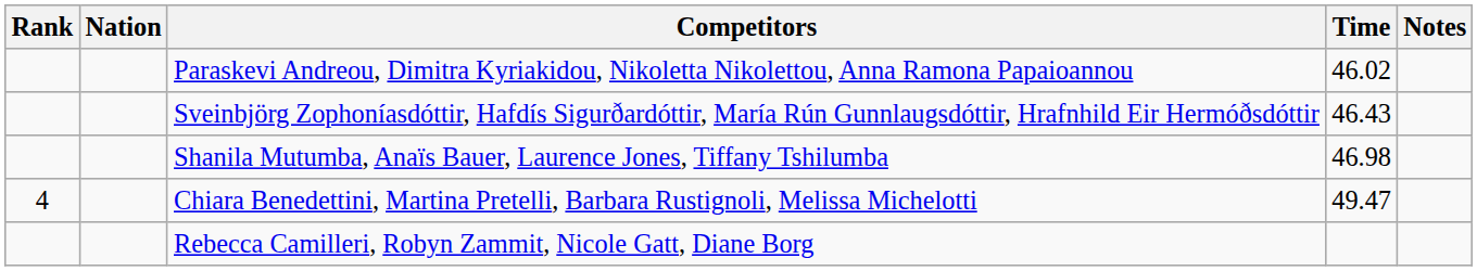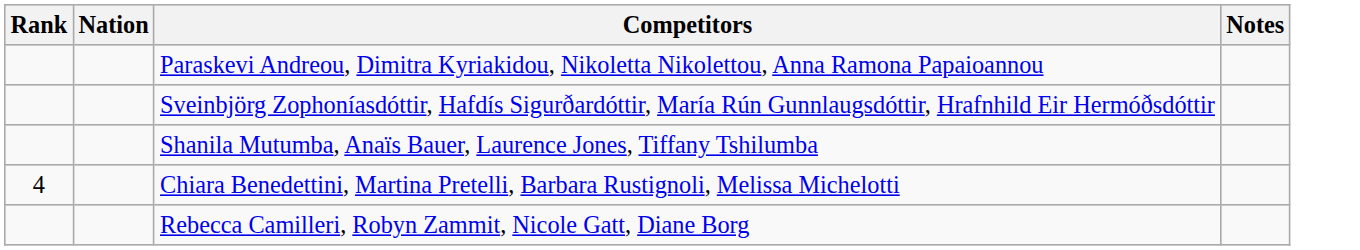- column: Time | 46.02 | 46.43 | 46.98 | 49.47
